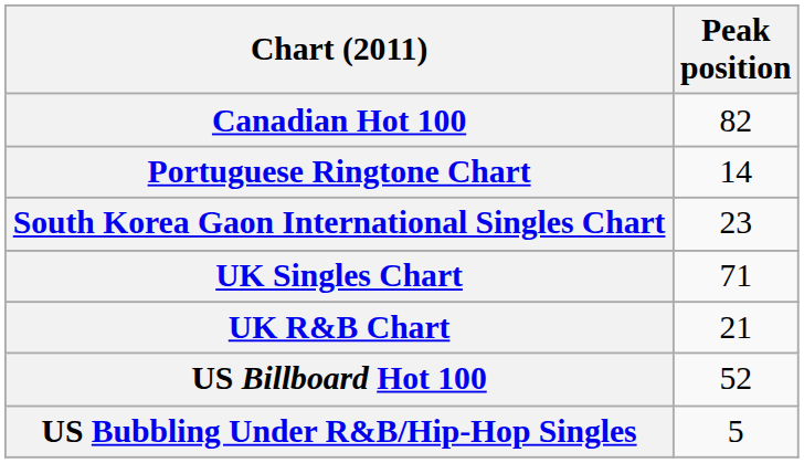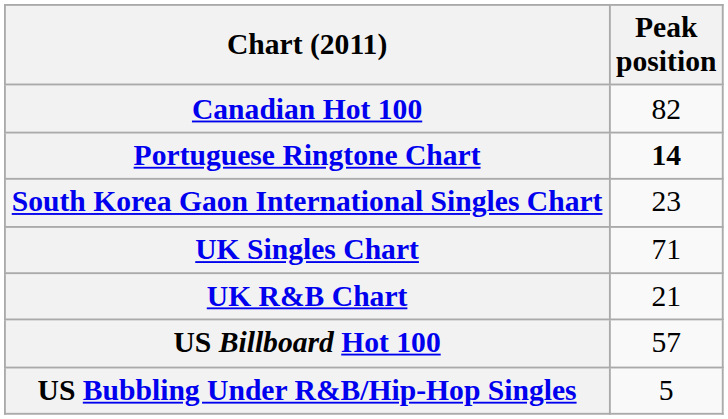Portuguese Ringtone Chart | Peak position: normal -> bold
US Billboard Hot 100 | Peak position: 52 -> 57
